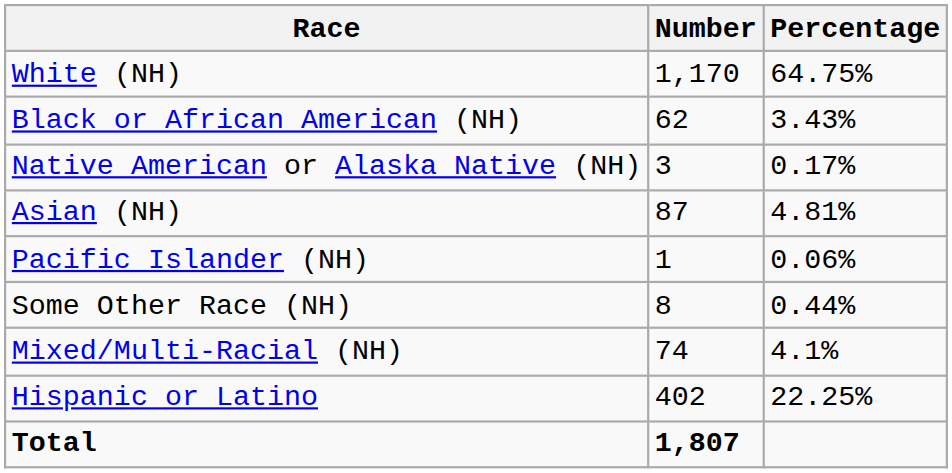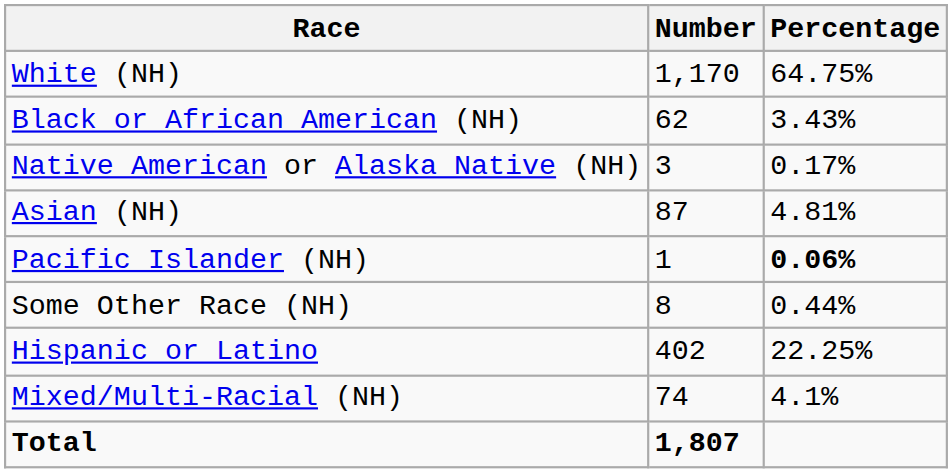Pacific Islander (NH) | Percentage: normal -> bold
rows swapped: Mixed/Multi-Racial (NH) <-> Hispanic or Latino
